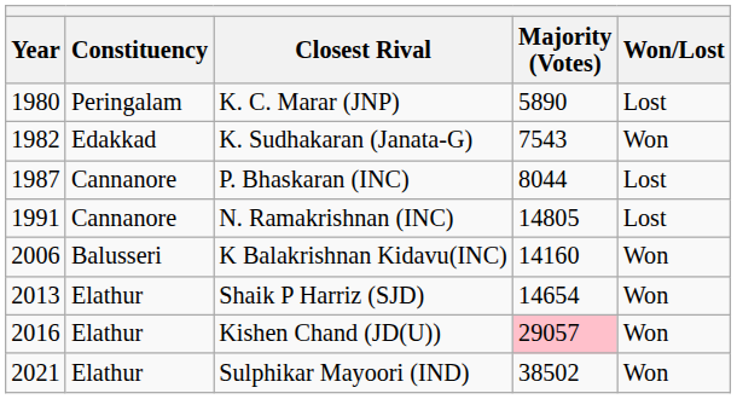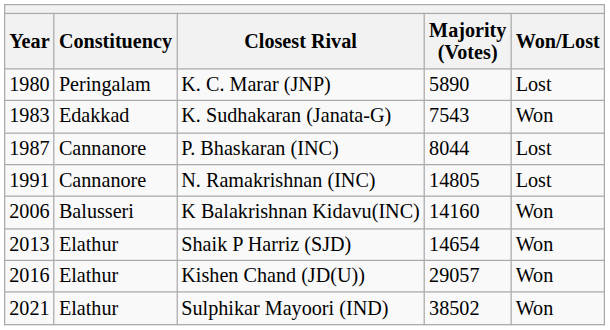K. Sudhakaran (Janata-G) | Year: 1982 -> 1983
Kishen Chand (JD(U)) | Majority (Votes): pink background -> no background
